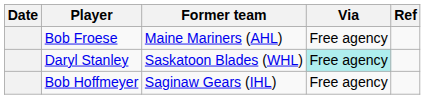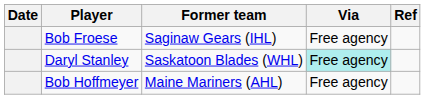Bob Froese | Former team: Maine Mariners (AHL) -> Saginaw Gears (IHL)
Bob Hoffmeyer | Former team: Saginaw Gears (IHL) -> Maine Mariners (AHL)
